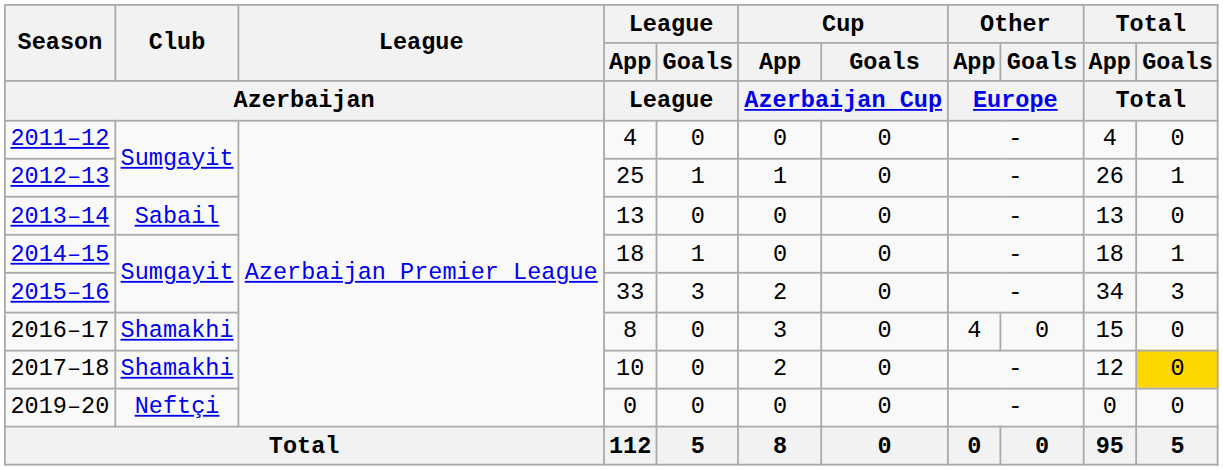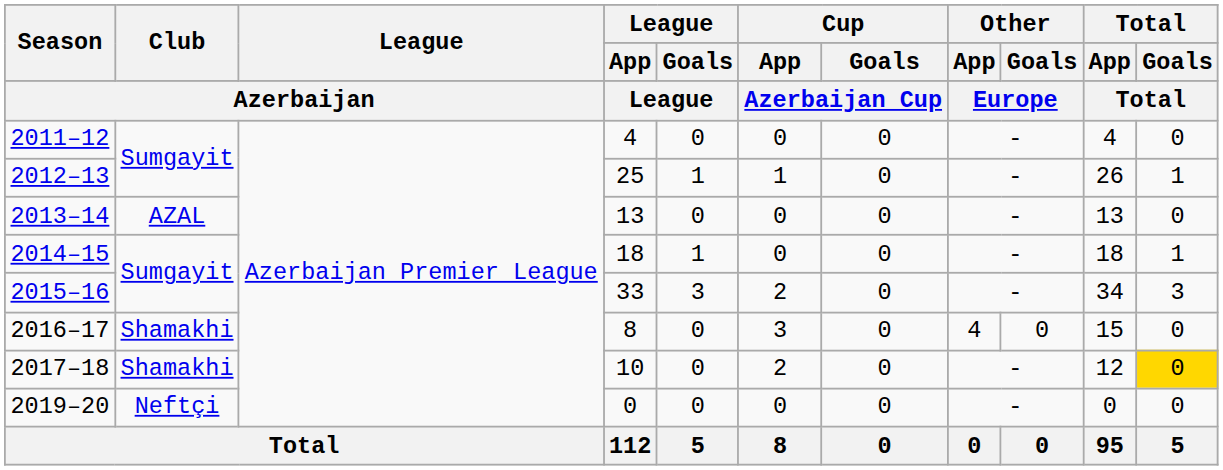2013–14 | Club / Azerbaijan: Sabail -> AZAL
